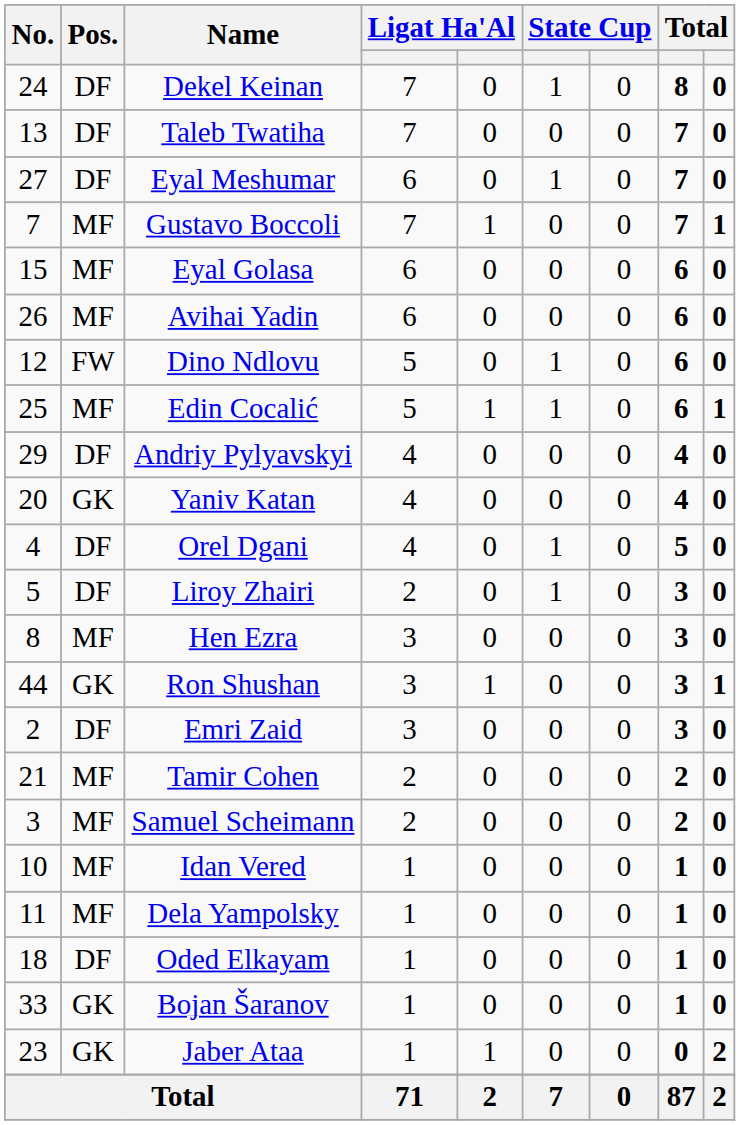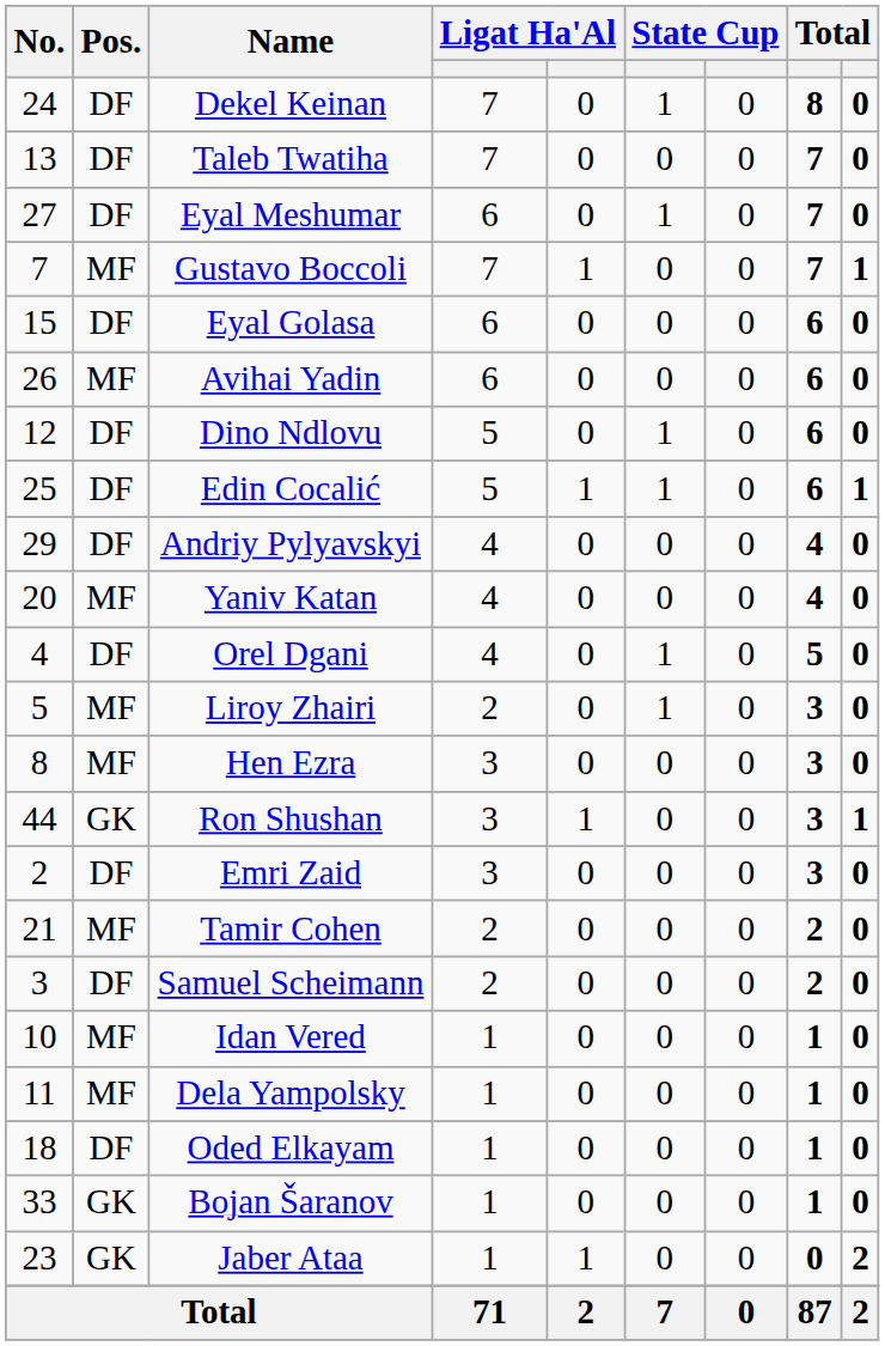Eyal Golasa | Pos.: MF -> DF
Dino Ndlovu | Pos.: FW -> DF
Edin Cocalić | Pos.: MF -> DF
Yaniv Katan | Pos.: GK -> MF
Liroy Zhairi | Pos.: DF -> MF
Samuel Scheimann | Pos.: MF -> DF
